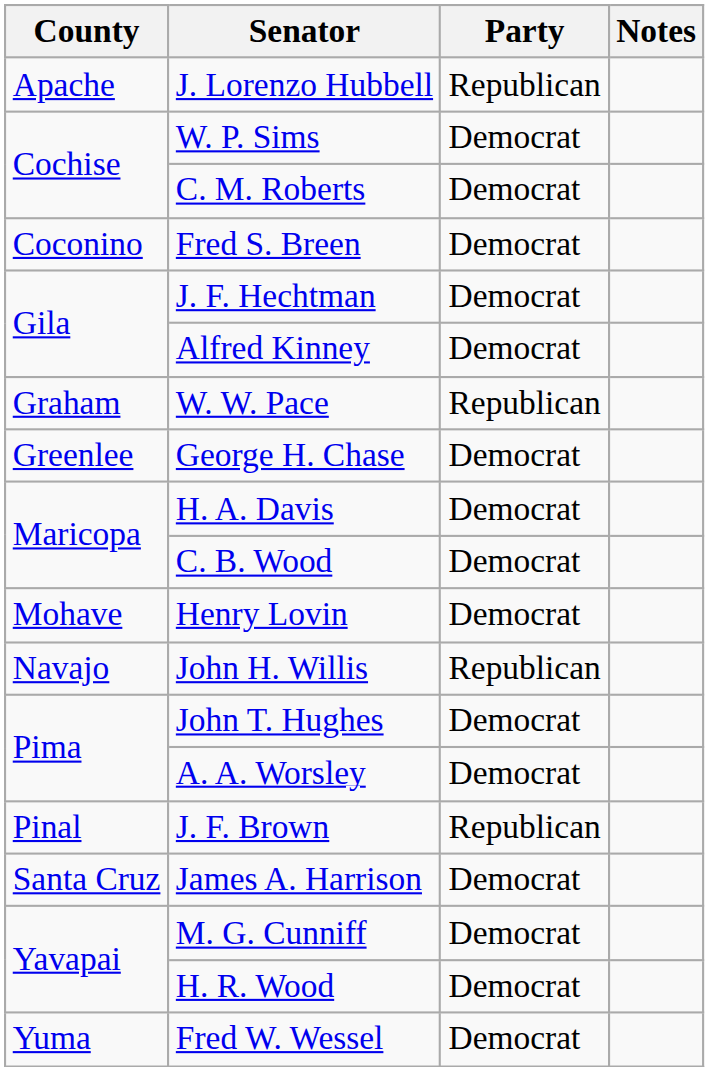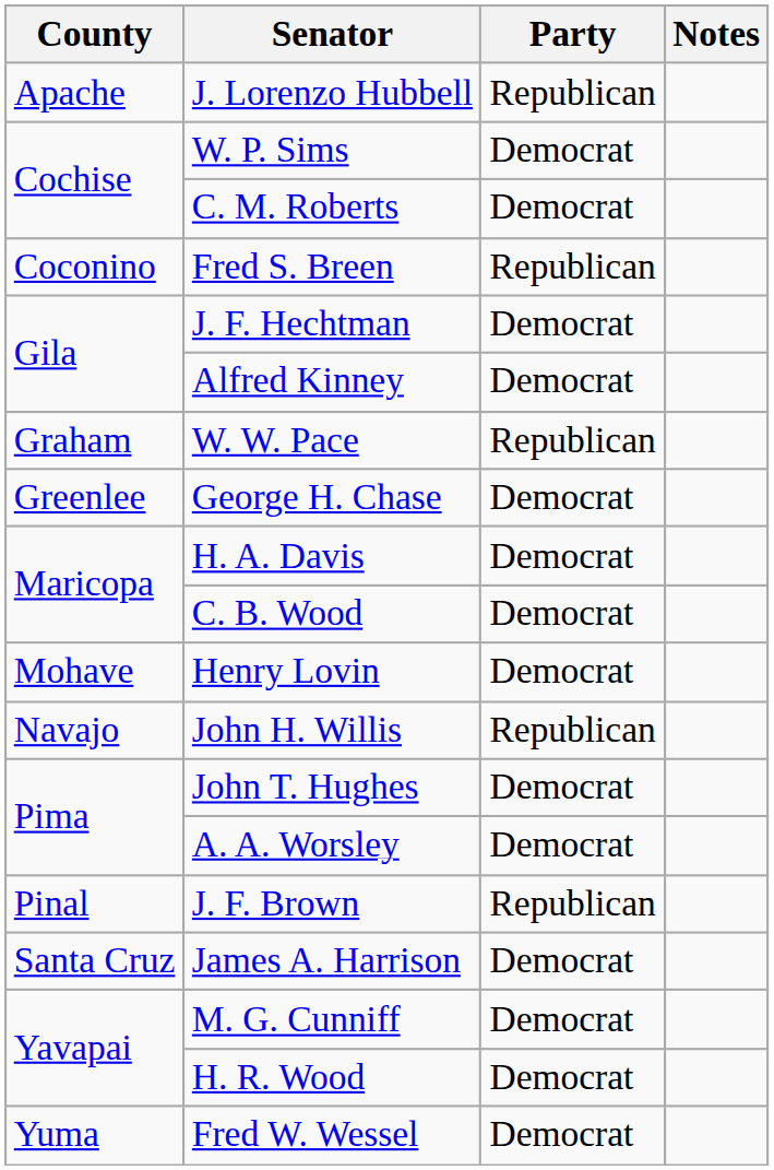Fred S. Breen | Party: Democrat -> Republican
